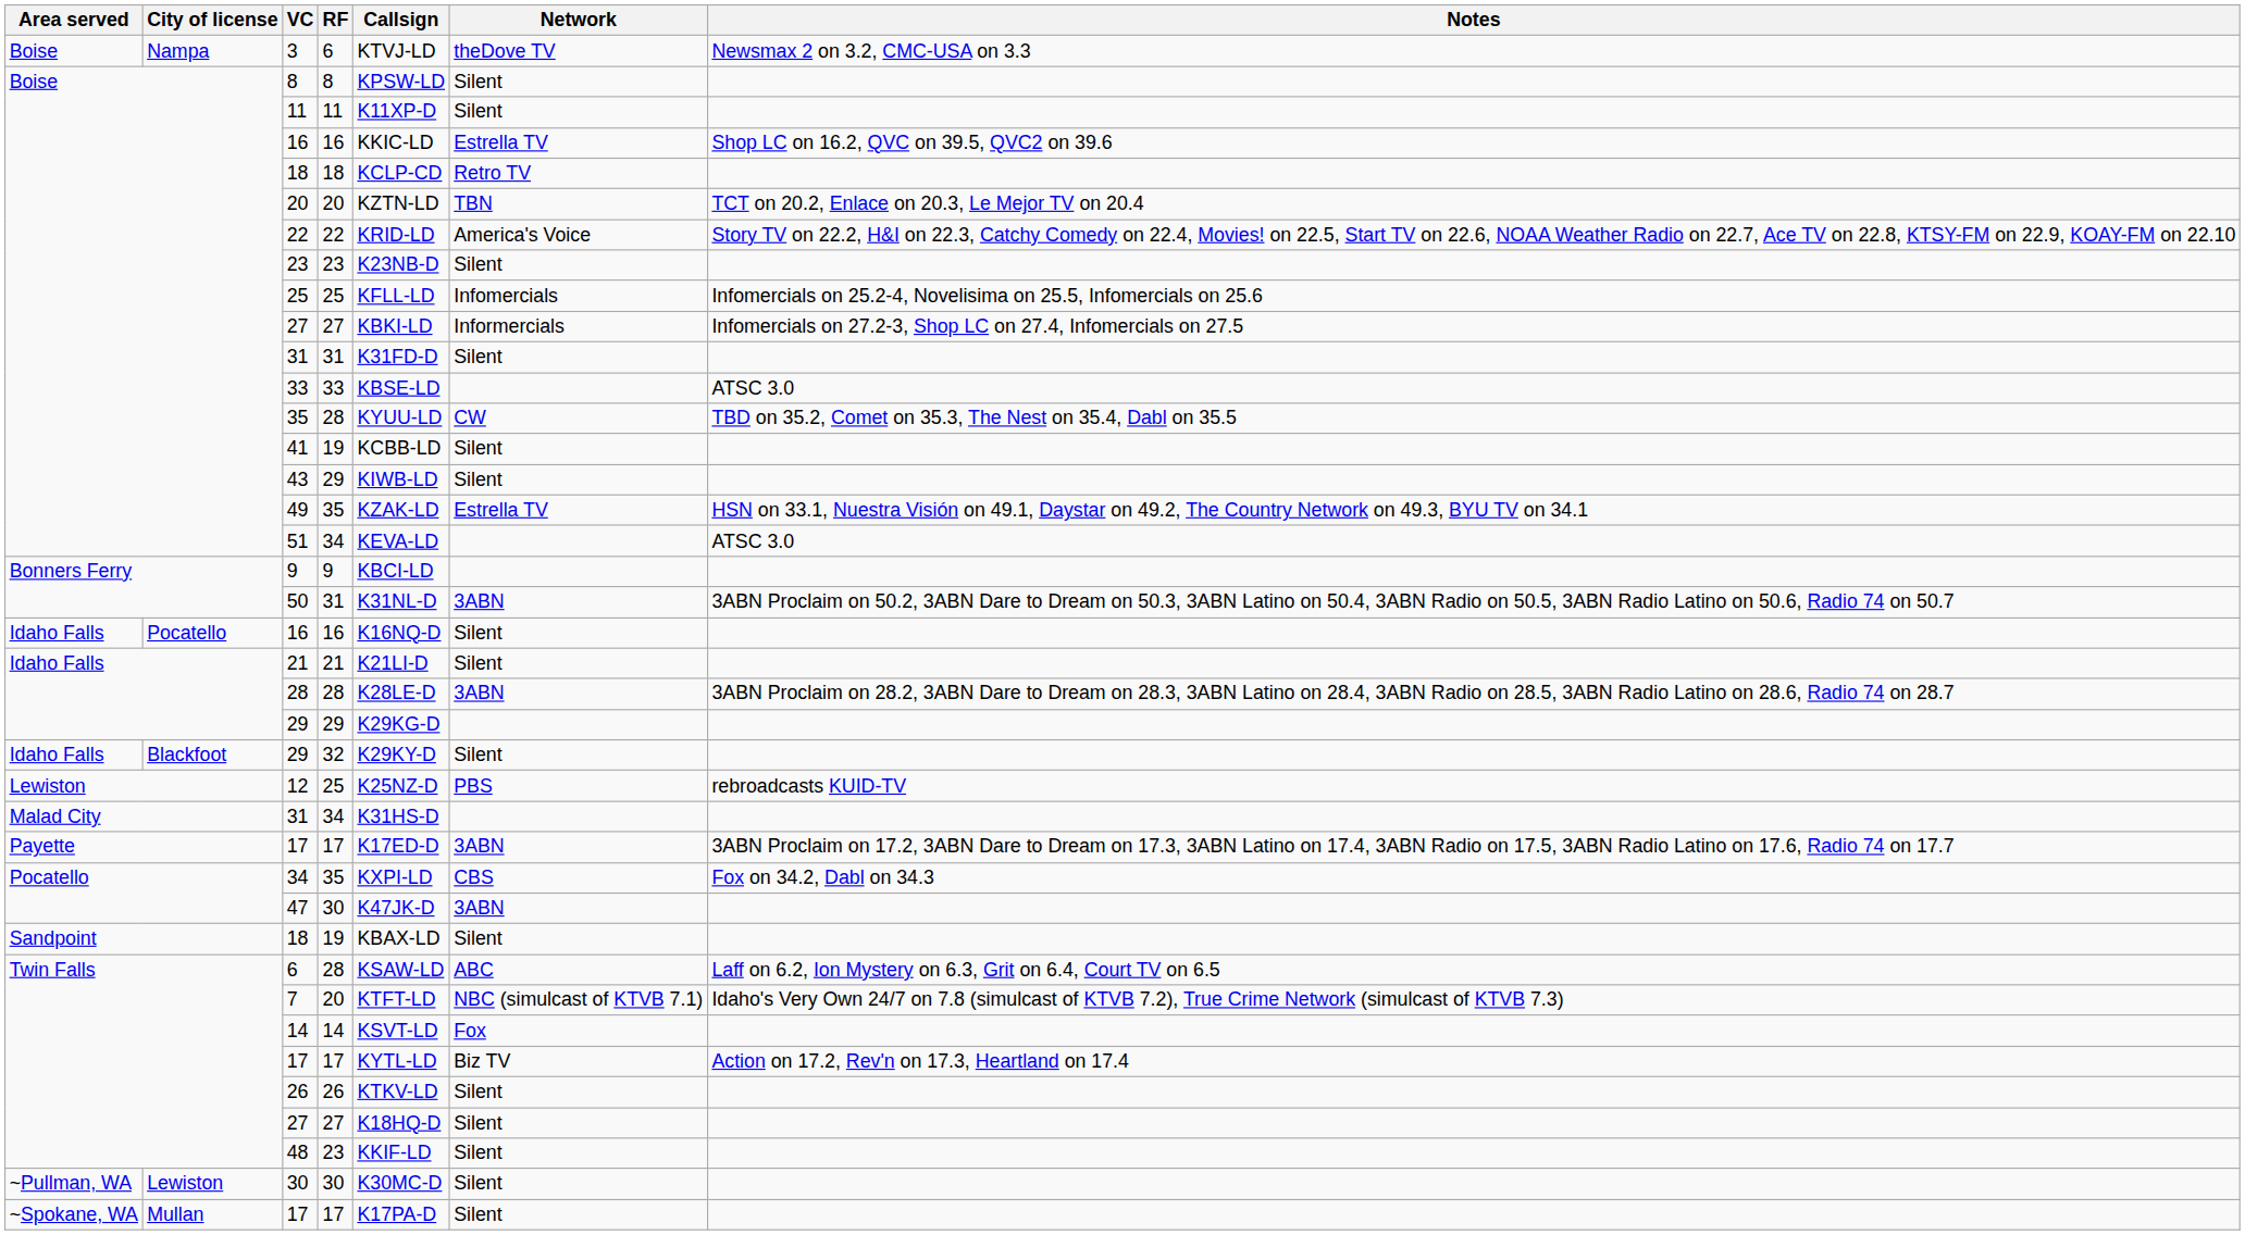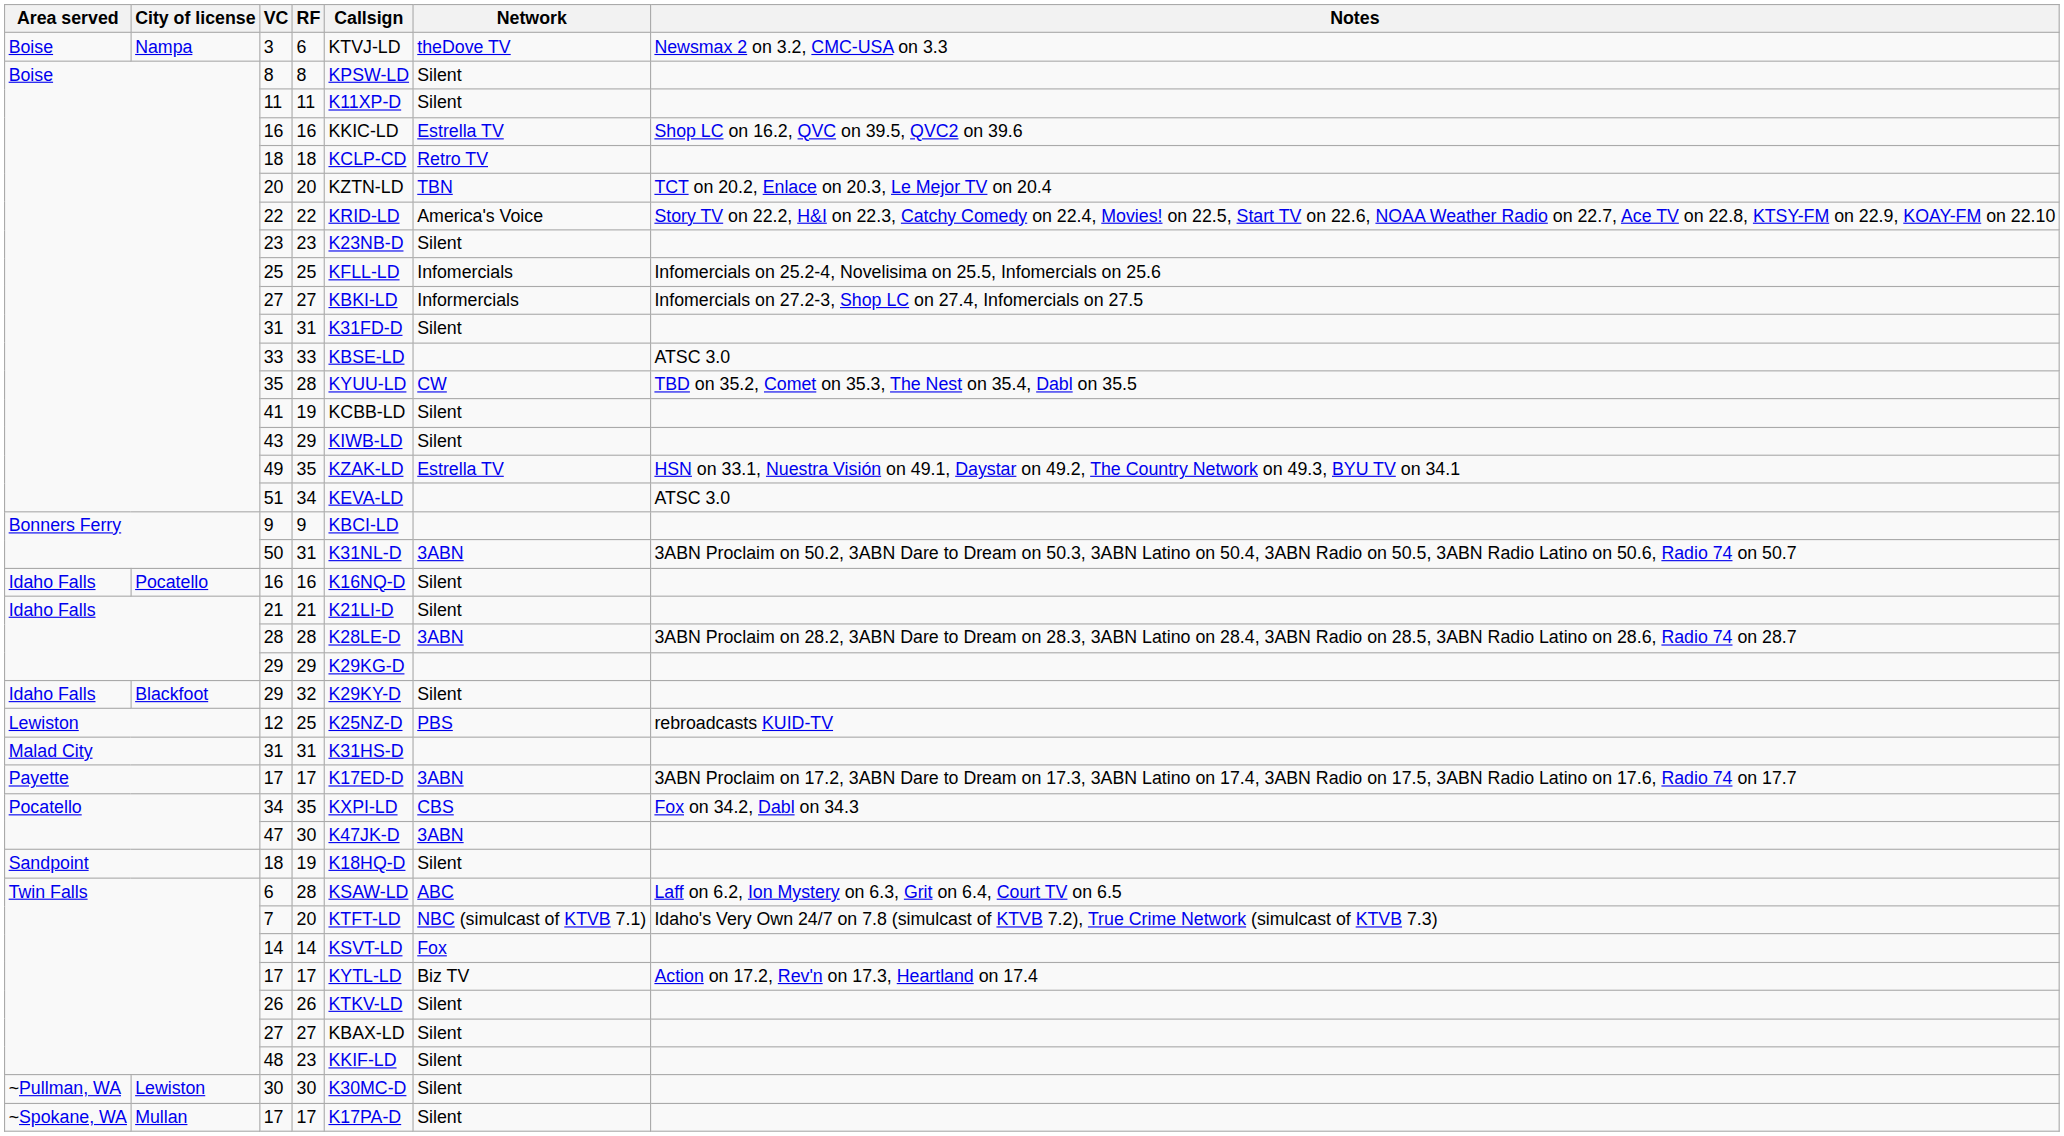Malad City / 31 | RF: 34 -> 31
Sandpoint / 18 | Callsign: KBAX-LD -> K18HQ-D
Twin Falls / 27 | Callsign: K18HQ-D -> KBAX-LD
